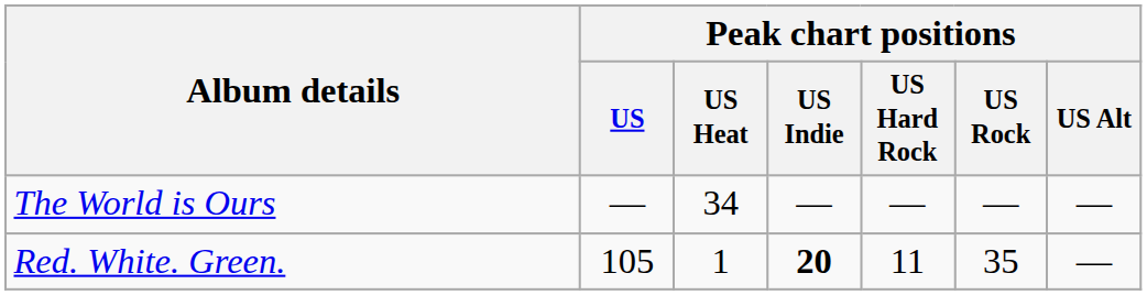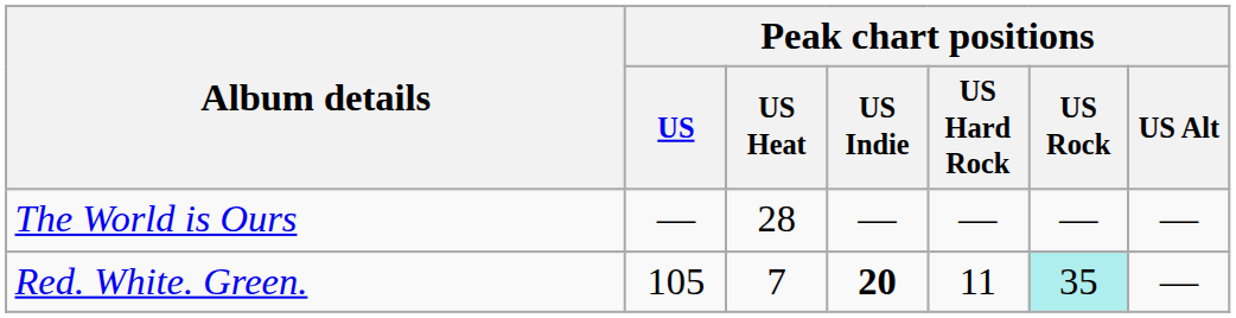The World is Ours | Peak chart positions / US Heat: 34 -> 28
Red. White. Green. | Peak chart positions / US Heat: 1 -> 7
Red. White. Green. | Peak chart positions / US Rock: no background -> paleturquoise background
